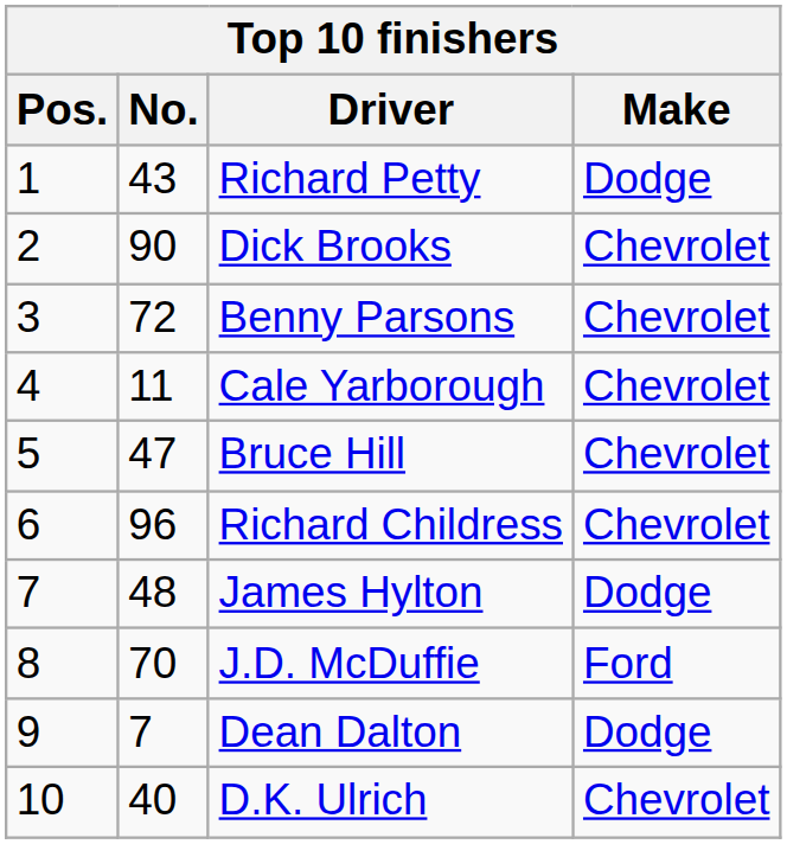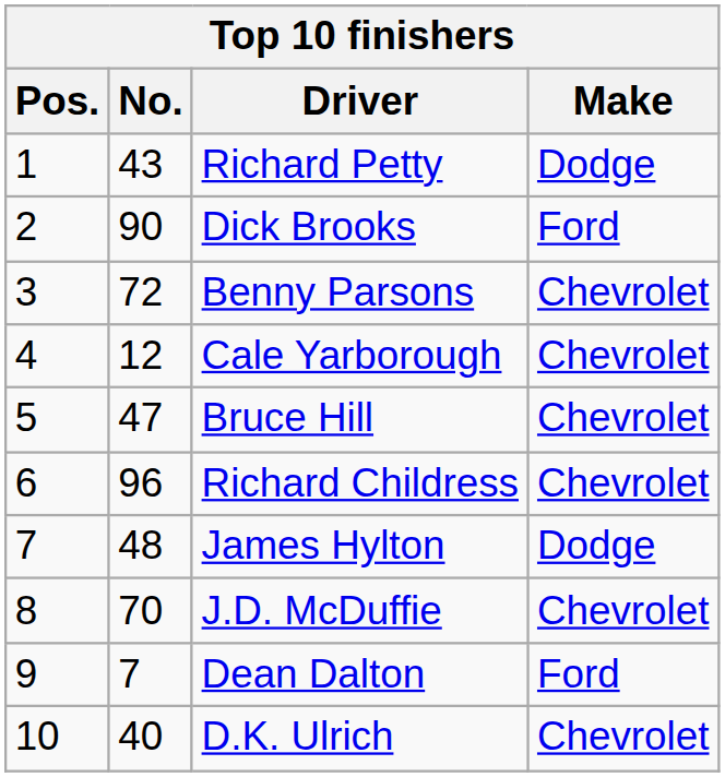Dick Brooks | Make: Chevrolet -> Ford
Cale Yarborough | No.: 11 -> 12
J.D. McDuffie | Make: Ford -> Chevrolet
Dean Dalton | Make: Dodge -> Ford
